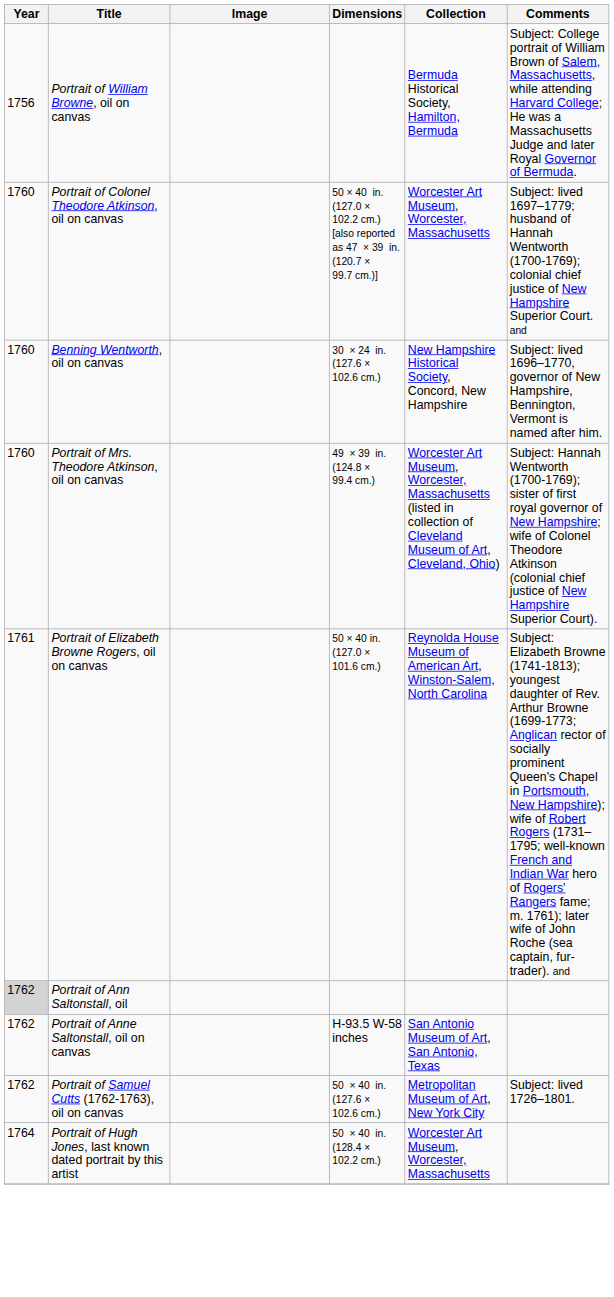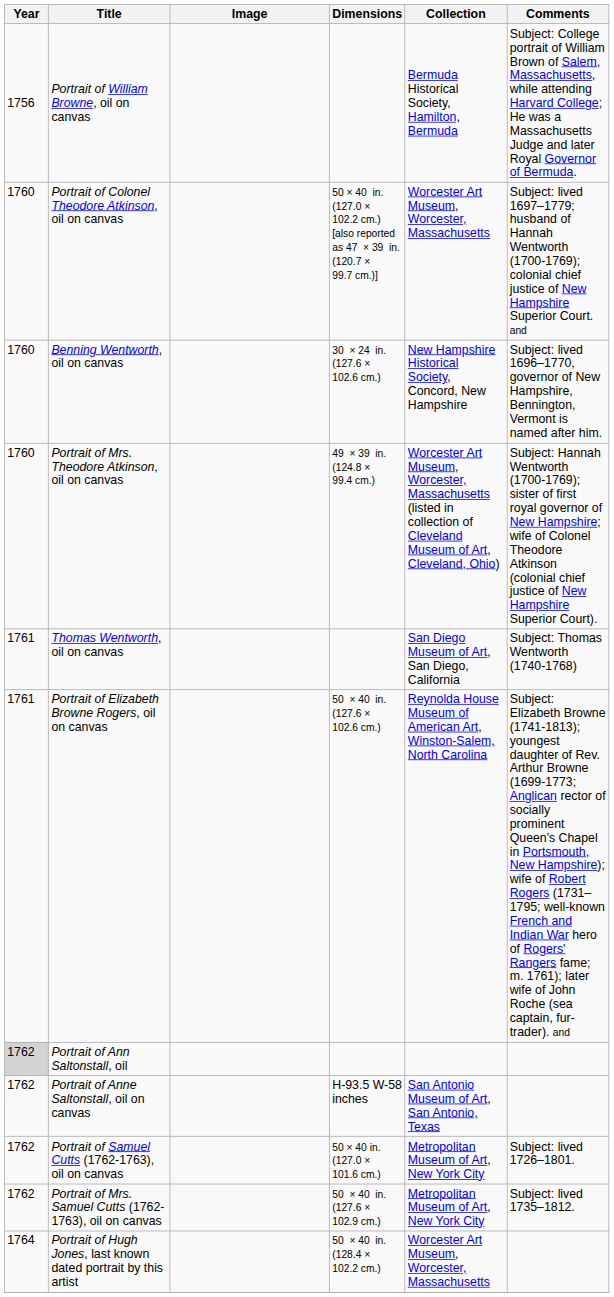+ row: 1761 | Thomas Wentworth, oil on canvas | San Diego Museum of Art, San Diego, California | Subject: Thomas Wentworth (1740-1768)
Portrait of Elizabeth Browne Rogers, oil on canvas | Dimensions: 50 × 40 in. (127.0 × 101.6 cm.) -> 50 × 40 in. (127.6 × 102.6 cm.)
Portrait of Samuel Cutts (1762-1763), oil on canvas | Dimensions: 50 × 40 in. (127.6 × 102.6 cm.) -> 50 × 40 in. (127.0 × 101.6 cm.)
+ row: 1762 | Portrait of Mrs. Samuel Cutts (1762-1763), oil on canvas | 50 × 40 in. (127.6 × 102.9 cm.) | Metropolitan Museum of Art, New York City | Subject: lived 1735–1812.
